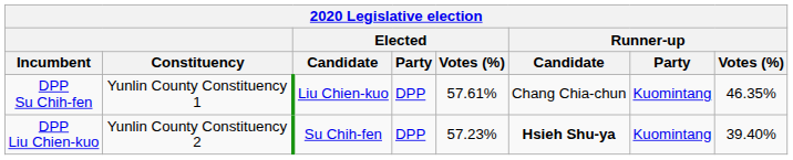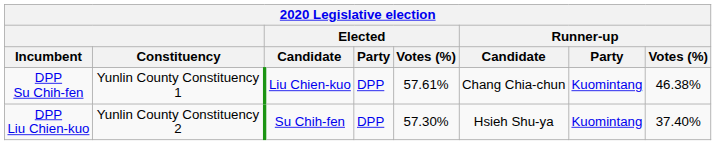DPP Su Chih-fen | Runner-up / Votes (%): 46.35% -> 46.38%
DPP Liu Chien-kuo | Elected / Votes (%): 57.23% -> 57.30%
DPP Liu Chien-kuo | Runner-up / Candidate: bold -> normal
DPP Liu Chien-kuo | Runner-up / Votes (%): 39.40% -> 37.40%
